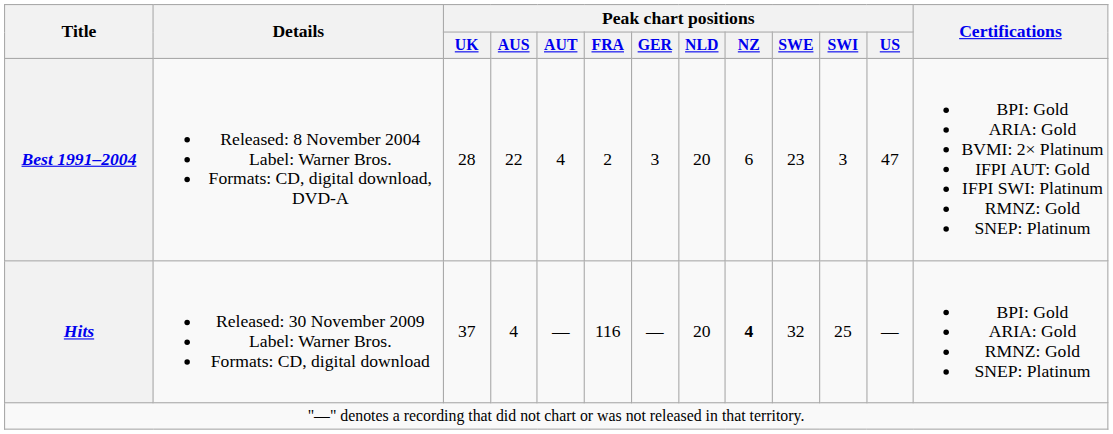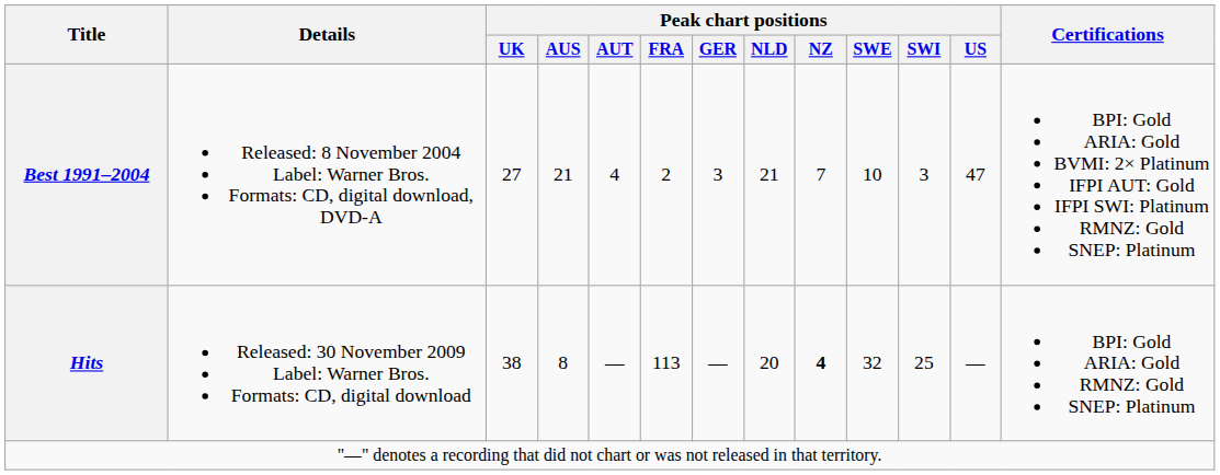Best 1991–2004 | Peak chart positions / UK: 28 -> 27
Best 1991–2004 | Peak chart positions / AUS: 22 -> 21
Best 1991–2004 | Peak chart positions / NLD: 20 -> 21
Best 1991–2004 | Peak chart positions / NZ: 6 -> 7
Best 1991–2004 | Peak chart positions / SWE: 23 -> 10
Hits | Peak chart positions / UK: 37 -> 38
Hits | Peak chart positions / AUS: 4 -> 8
Hits | Peak chart positions / FRA: 116 -> 113
